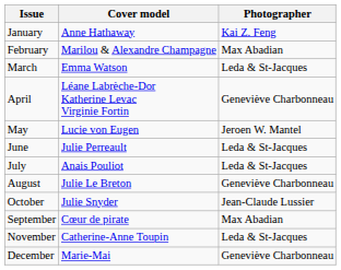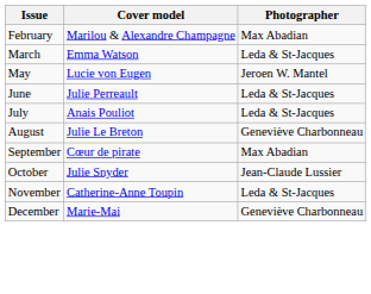- row: January | Anne Hathaway | Kai Z. Feng
- row: April | Léane Labrèche-Dor Katherine Levac Virginie Fortin | Geneviève Charbonneau
rows swapped: September <-> October
